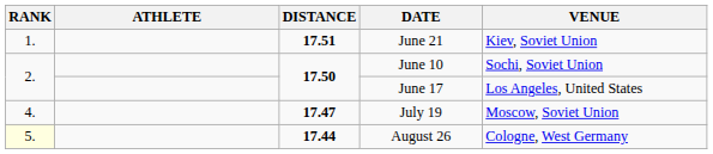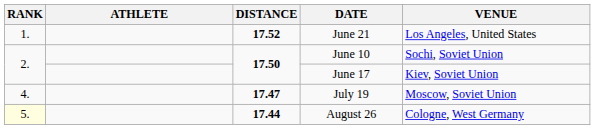June 21 | DISTANCE: 17.51 -> 17.52
June 21 | VENUE: Kiev, Soviet Union -> Los Angeles, United States
June 17 | VENUE: Los Angeles, United States -> Kiev, Soviet Union
